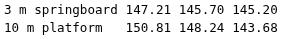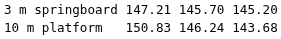10 m platform | column 3: 150.81 -> 150.83
10 m platform | column 5: 148.24 -> 146.24
